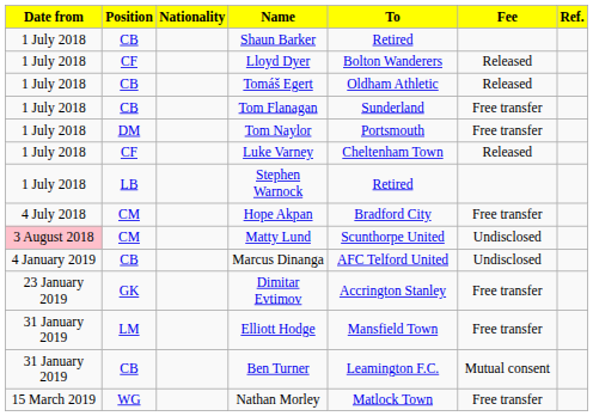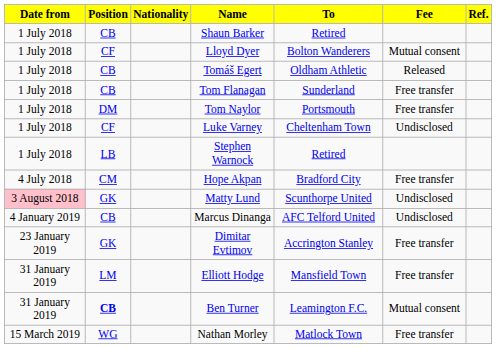Lloyd Dyer | Fee: Released -> Mutual consent
Luke Varney | Fee: Released -> Undisclosed
Matty Lund | Position: CM -> GK
Ben Turner | Position: normal -> bold
